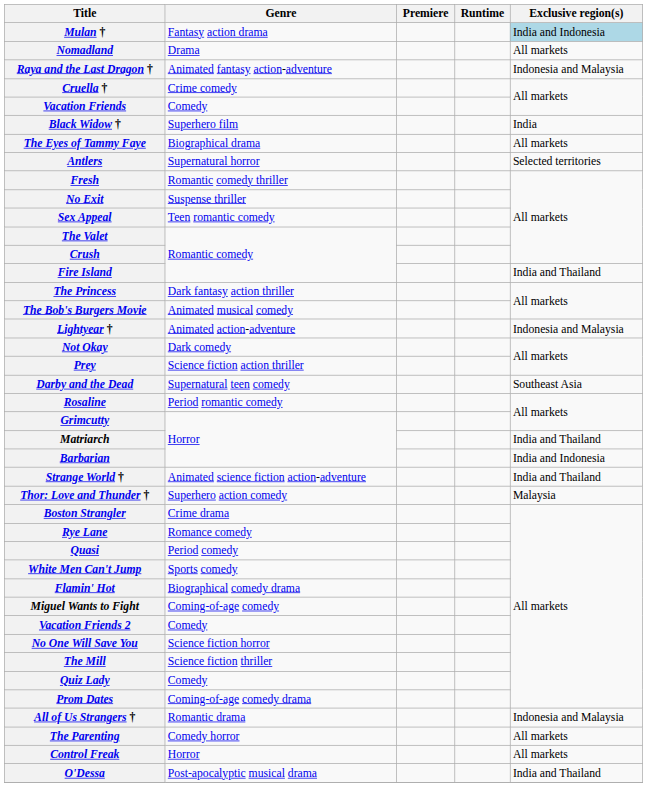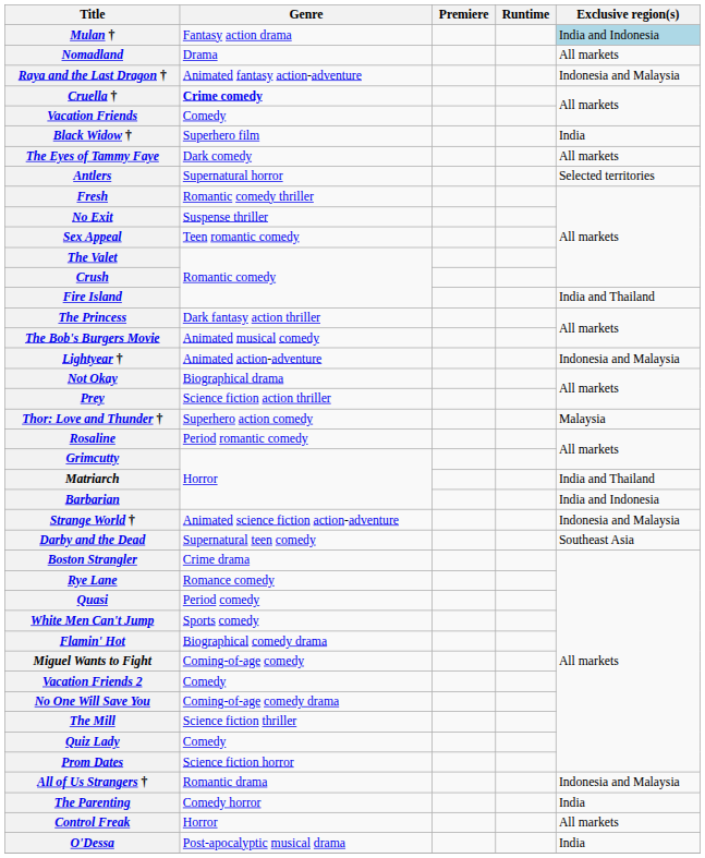Cruella † | Genre: normal -> bold
The Eyes of Tammy Faye | Genre: Biographical drama -> Dark comedy
Not Okay | Genre: Dark comedy -> Biographical drama
rows swapped: Thor: Love and Thunder † <-> Darby and the Dead
Strange World † | Exclusive region(s): India and Thailand -> Indonesia and Malaysia
No One Will Save You | Genre: Science fiction horror -> Coming-of-age comedy drama
Prom Dates | Genre: Coming-of-age comedy drama -> Science fiction horror
The Parenting | Exclusive region(s): All markets -> India
O'Dessa | Exclusive region(s): India and Thailand -> India
